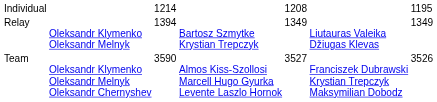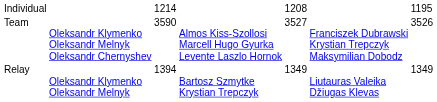rows swapped: Team <-> Relay
